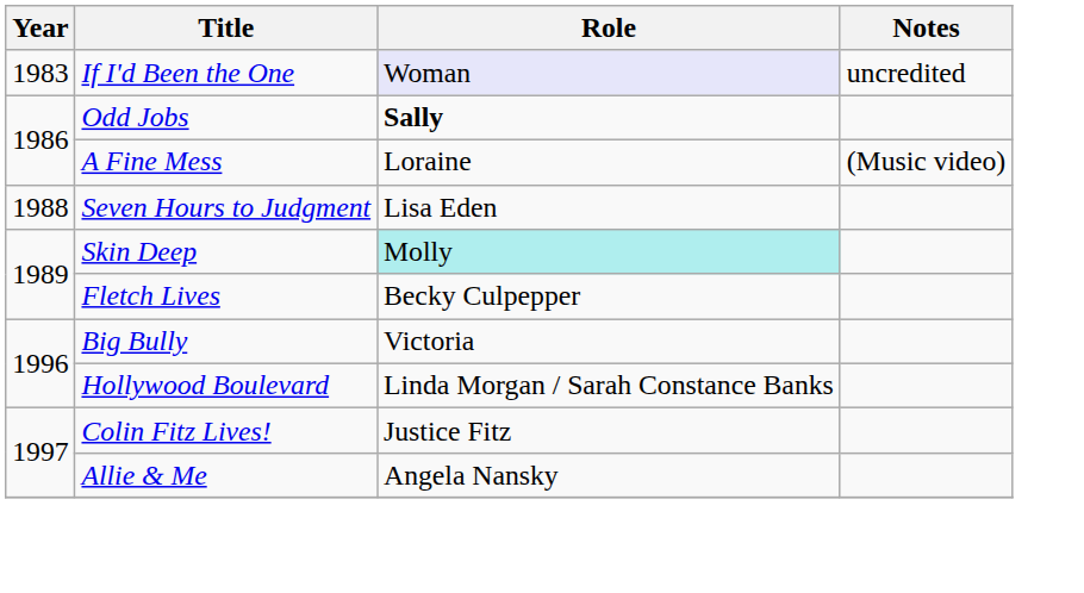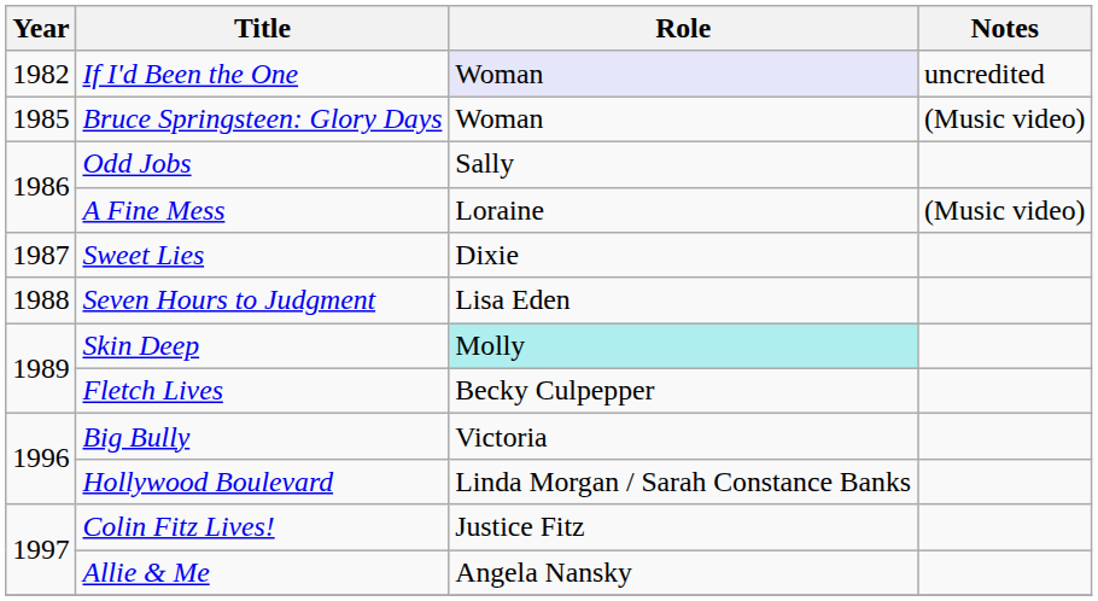If I'd Been the One | Year: 1983 -> 1982
+ row: 1985 | Bruce Springsteen: Glory Days | Woman | (Music video)
Odd Jobs | Role: bold -> normal
+ row: 1987 | Sweet Lies | Dixie
